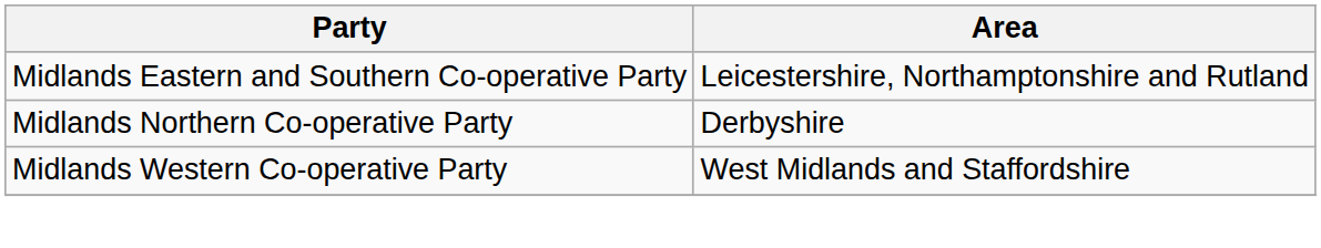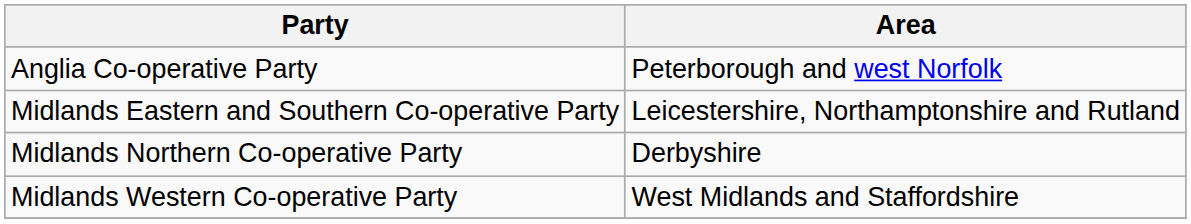+ row: Anglia Co-operative Party | Peterborough and west Norfolk
